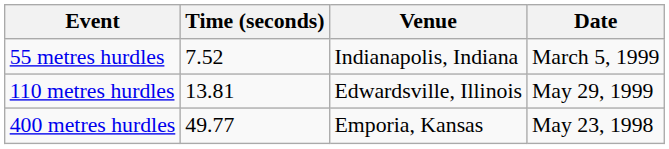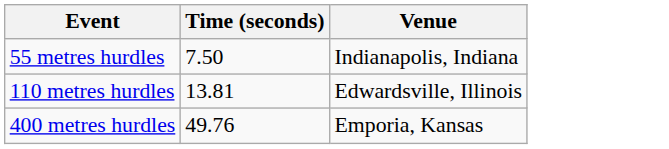- column: Date | March 5, 1999 | May 29, 1999 | May 23, 1998
55 metres hurdles | Time (seconds): 7.52 -> 7.50
400 metres hurdles | Time (seconds): 49.77 -> 49.76
